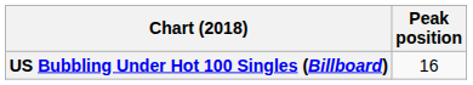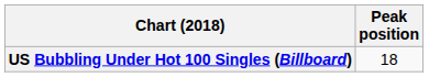US Bubbling Under Hot 100 Singles (Billboard) | Peak position: 16 -> 18
